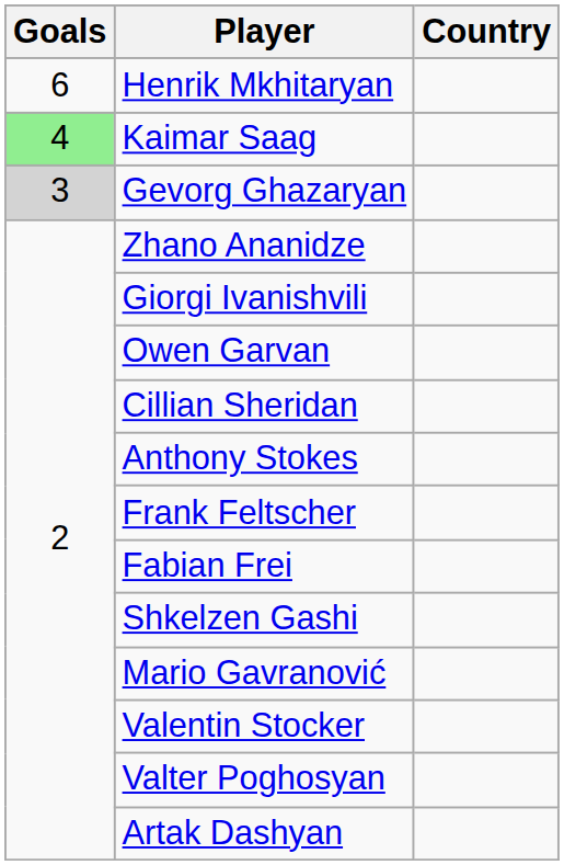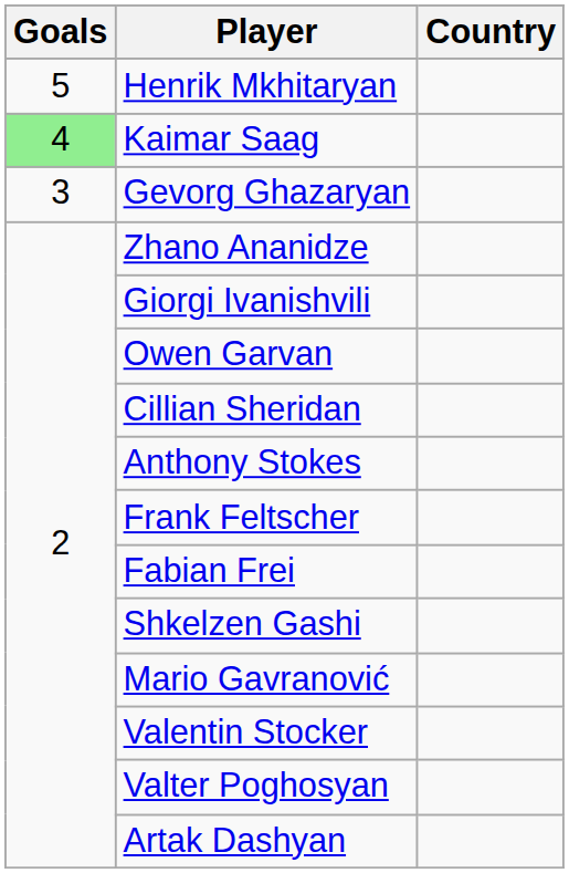Henrik Mkhitaryan | Goals: 6 -> 5
Gevorg Ghazaryan | Goals: lightgrey background -> no background
